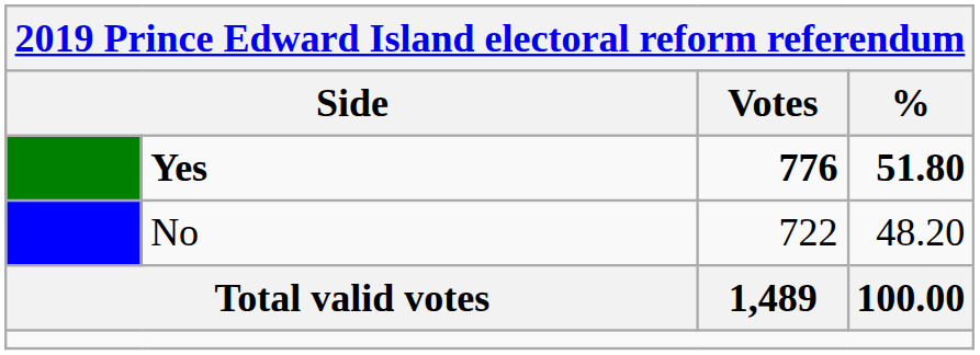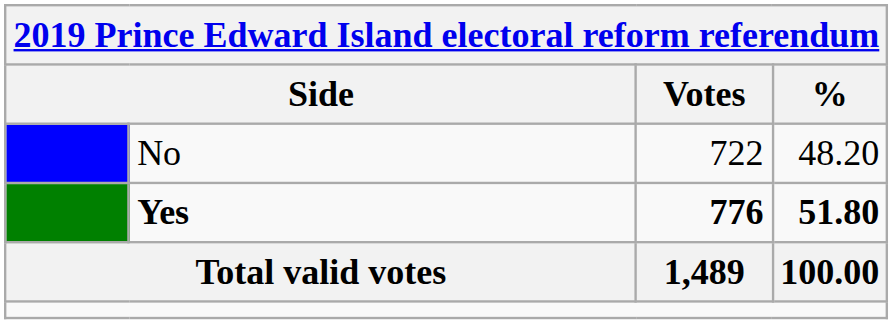rows swapped: Yes <-> No
